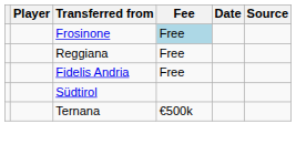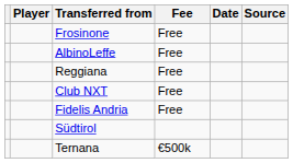Frosinone | Fee: lightblue background -> no background
+ row: AlbinoLeffe | Free
+ row: Club NXT | Free
